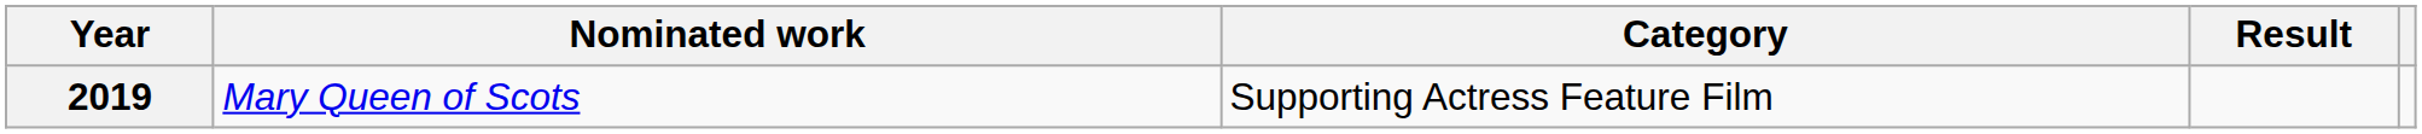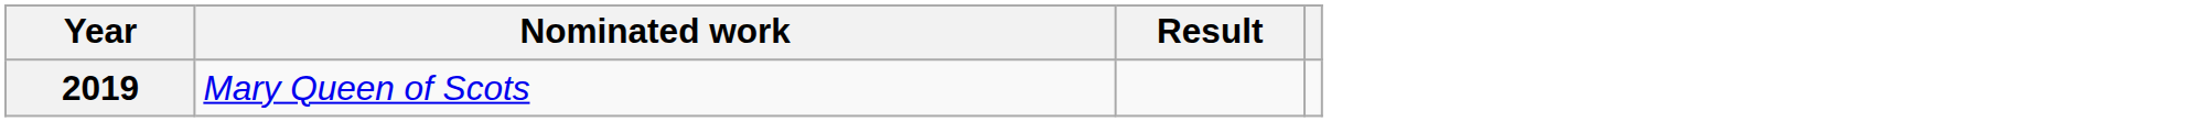- column: Category | Supporting Actress Feature Film
